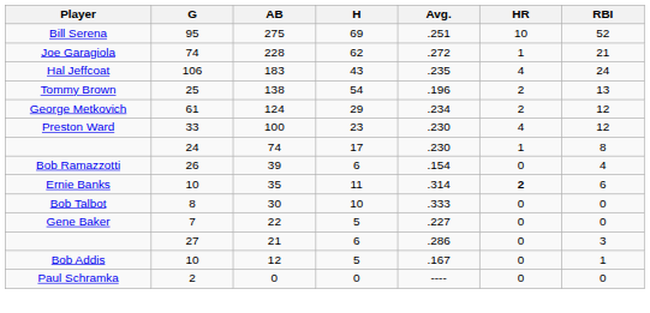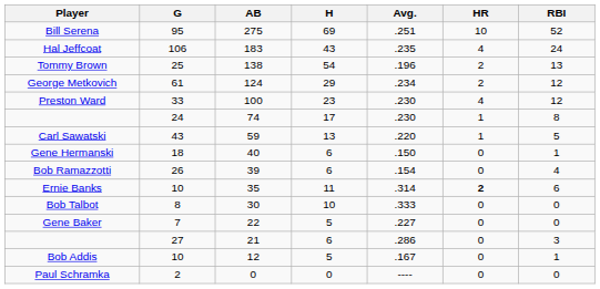- row: Joe Garagiola | 74 | 228 | 62 | .272 | 1 | 21
+ row: Carl Sawatski | 43 | 59 | 13 | .220 | 1 | 5
+ row: Gene Hermanski | 18 | 40 | 6 | .150 | 0 | 1
